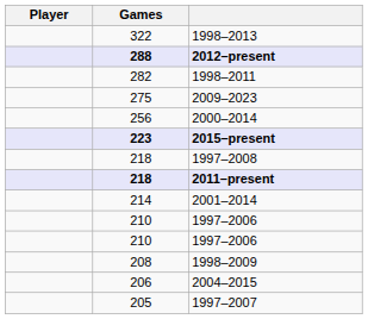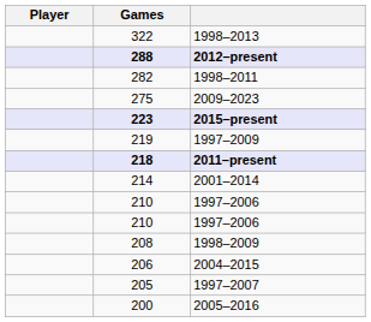- row: 256 | 2000–2014
+ row: 219 | 1997–2009
- row: 218 | 1997–2008
+ row: 200 | 2005–2016
